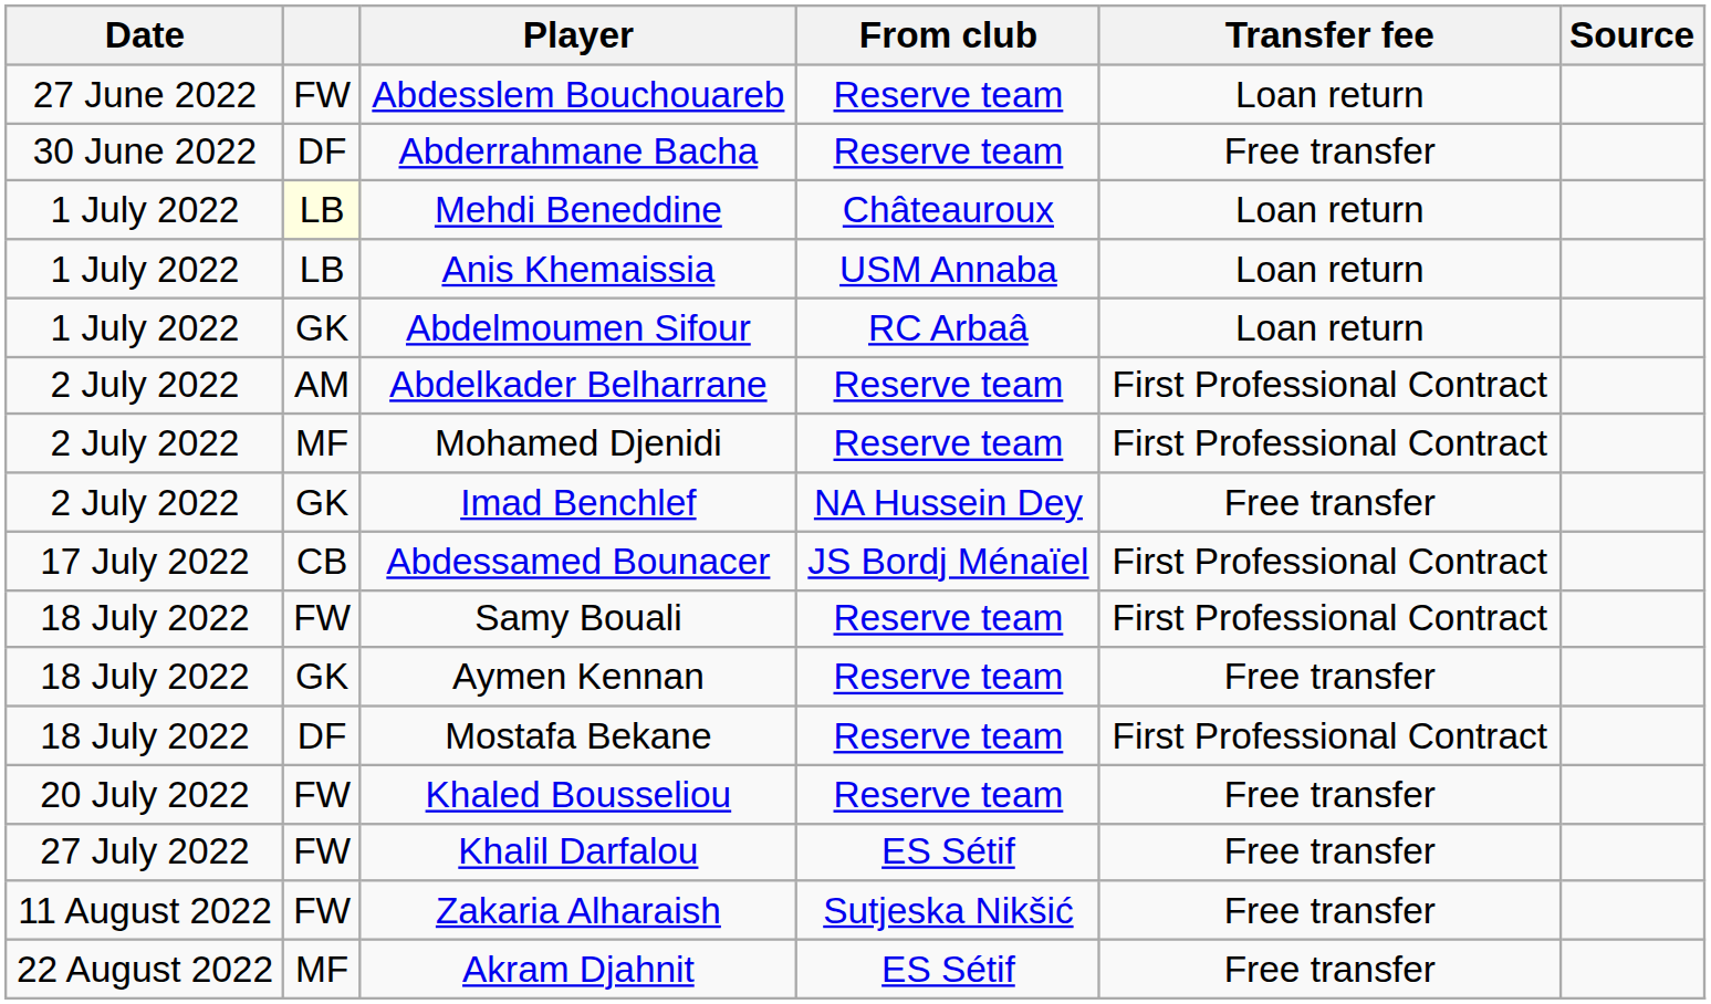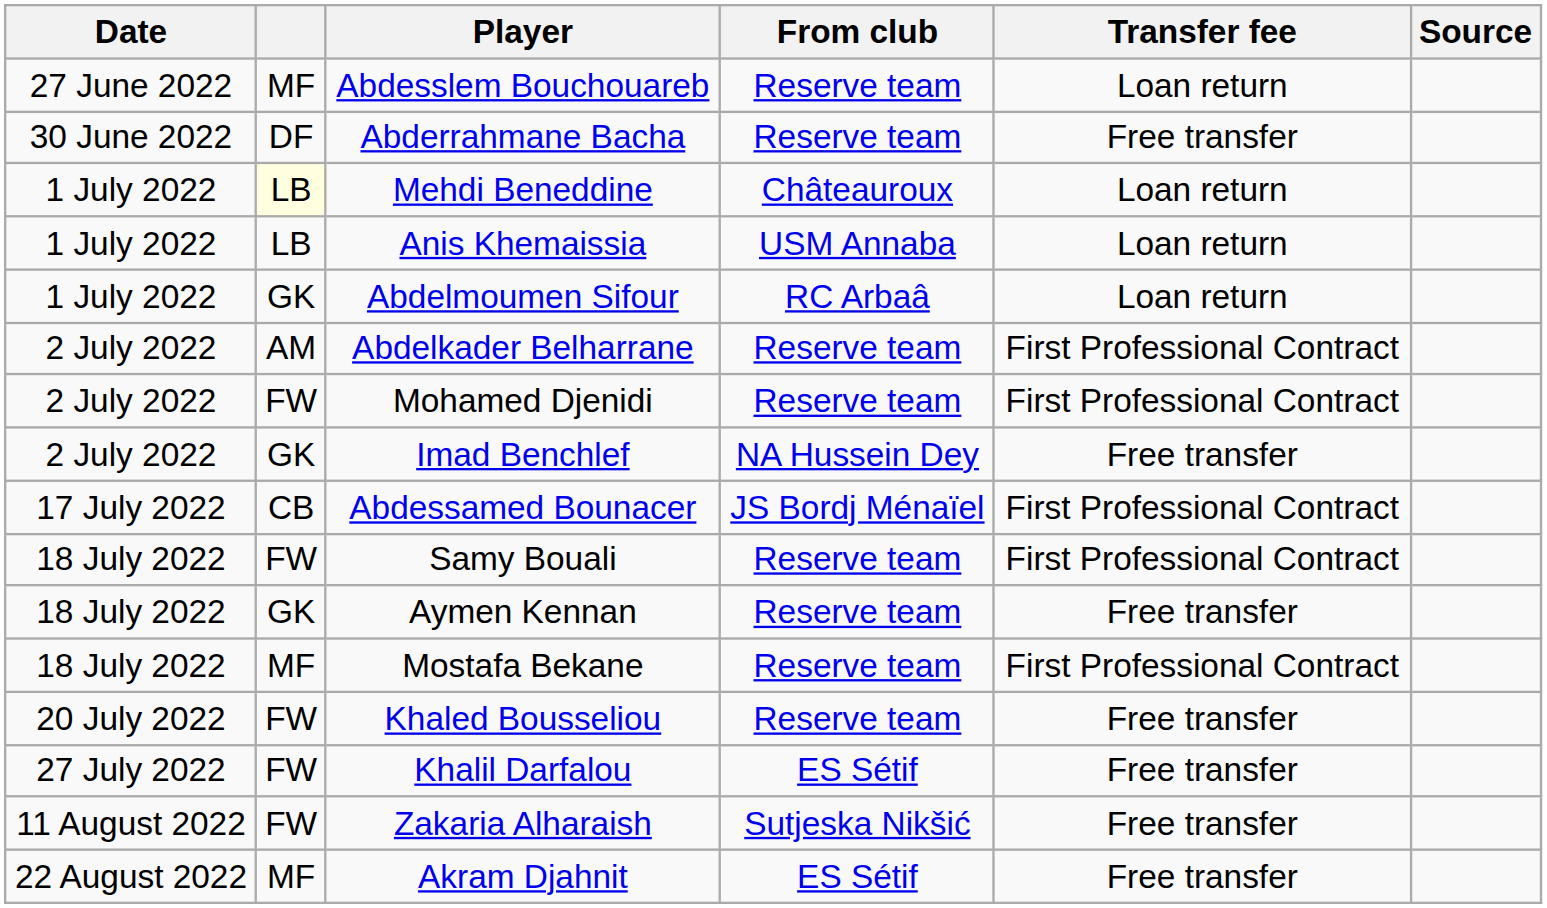Abdesslem Bouchouareb | column 2: FW -> MF
Mohamed Djenidi | column 2: MF -> FW
Mostafa Bekane | column 2: DF -> MF
